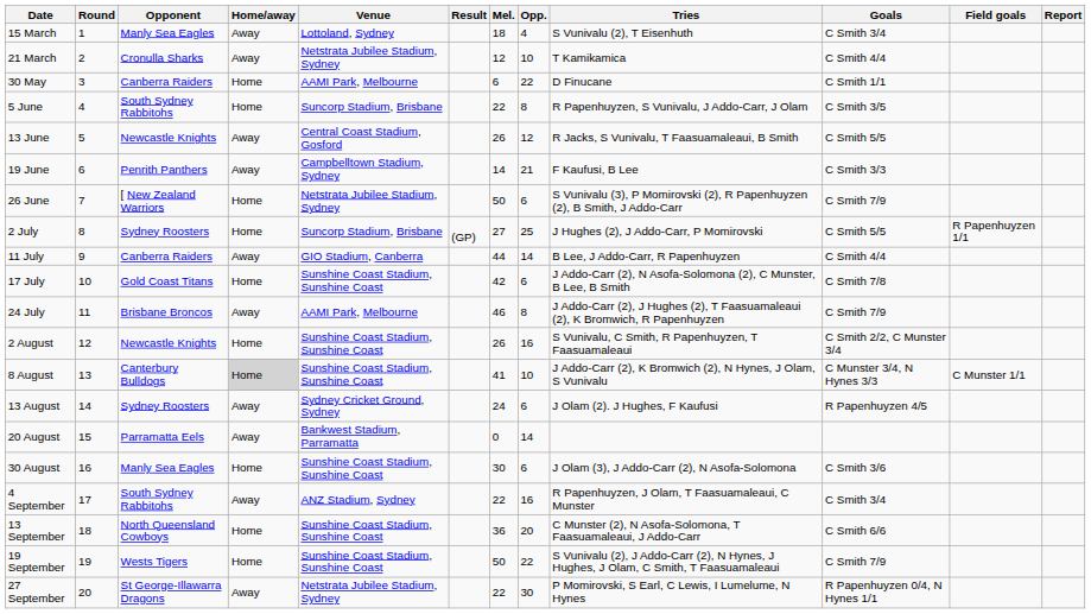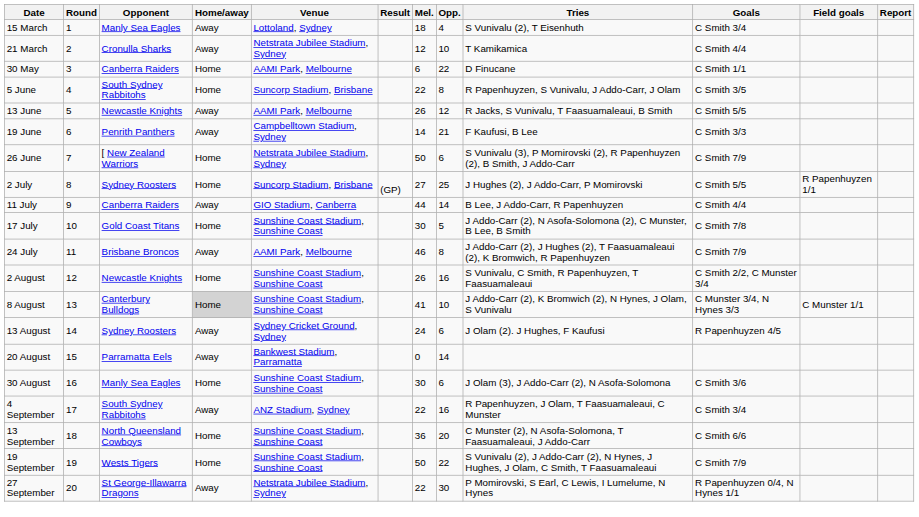13 June | Venue: Central Coast Stadium, Gosford -> AAMI Park, Melbourne
17 July | Mel.: 42 -> 30
17 July | Opp.: 6 -> 5
